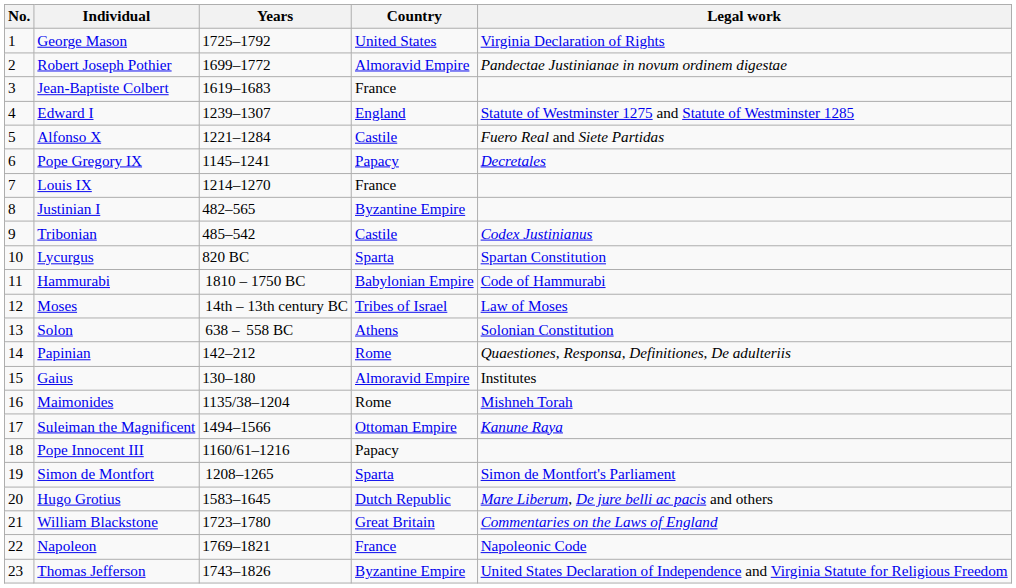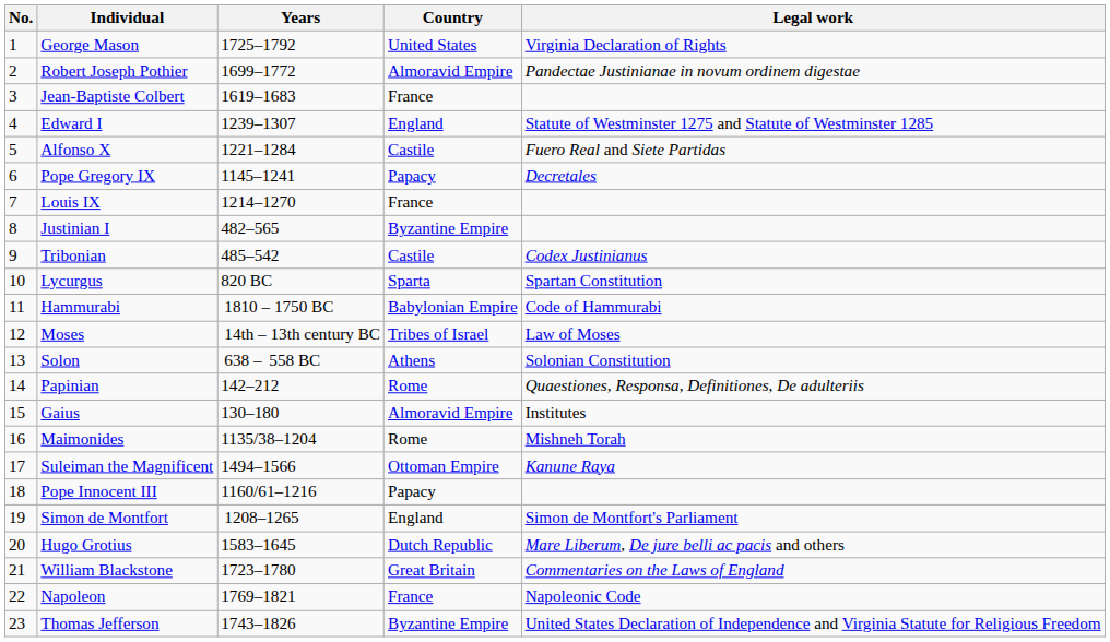Simon de Montfort | Country: Sparta -> England
